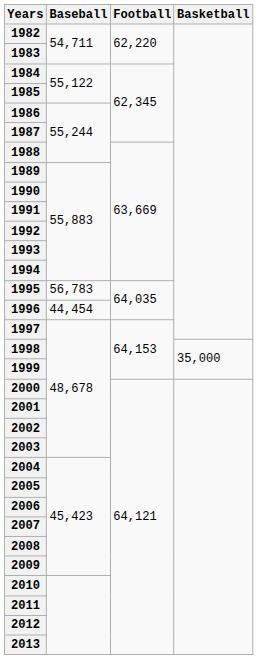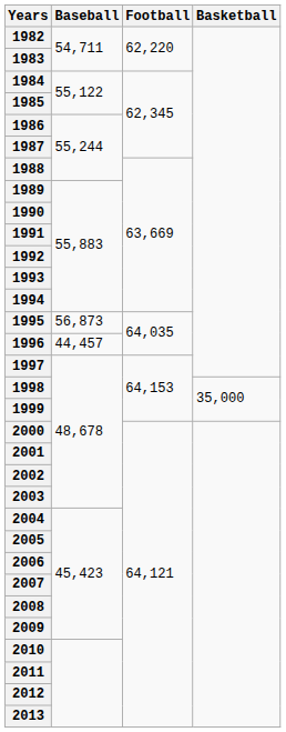1995 | Baseball: 56,783 -> 56,873
1996 | Baseball: 44,454 -> 44,457
